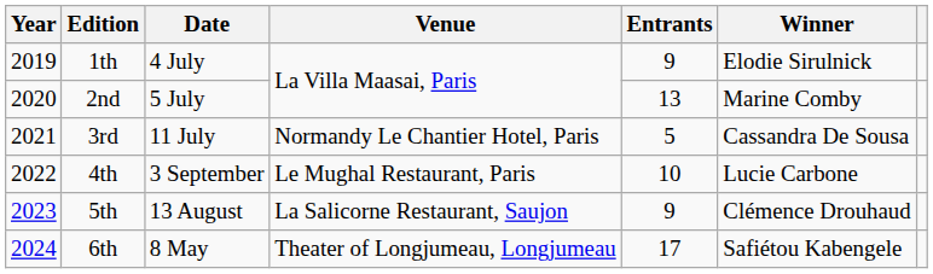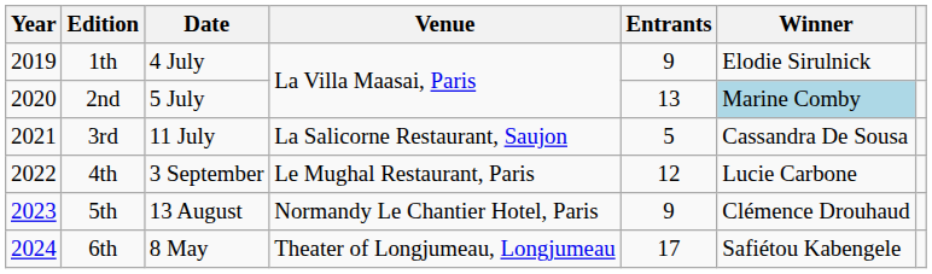2nd | Winner: no background -> lightblue background
3rd | Venue: Normandy Le Chantier Hotel, Paris -> La Salicorne Restaurant, Saujon
4th | Entrants: 10 -> 12
5th | Venue: La Salicorne Restaurant, Saujon -> Normandy Le Chantier Hotel, Paris
